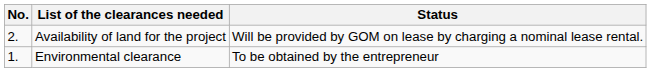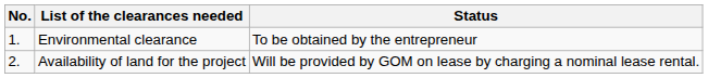rows swapped: Environmental clearance <-> Availability of land for the project
